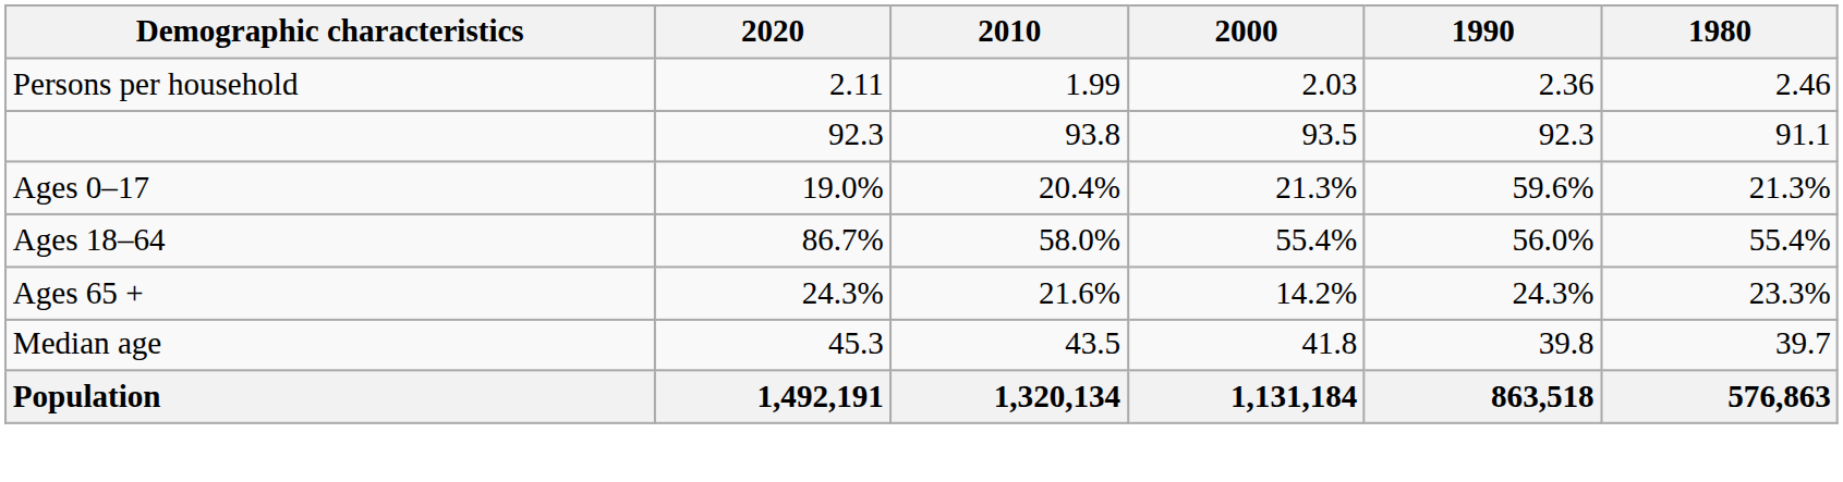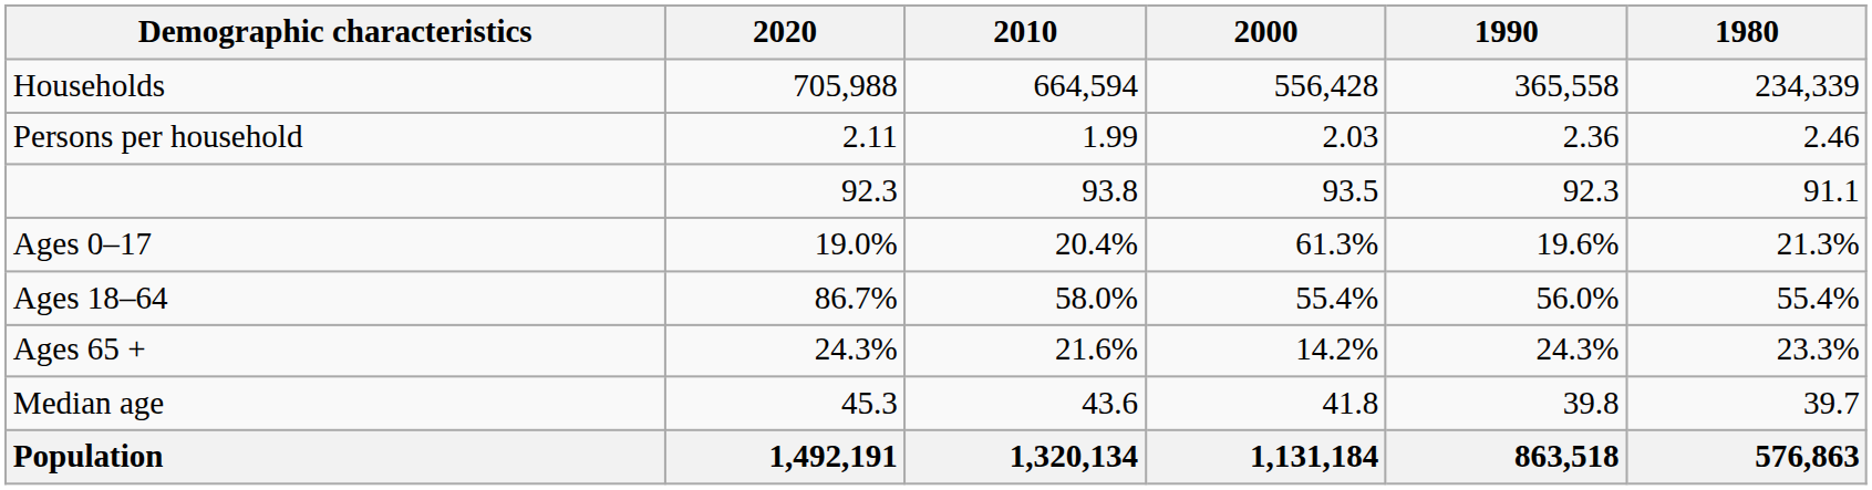+ row: Households | 705,988 | 664,594 | 556,428 | 365,558 | 234,339
Ages 0–17 | 2000: 21.3% -> 61.3%
Ages 0–17 | 1990: 59.6% -> 19.6%
Median age | 2010: 43.5 -> 43.6
